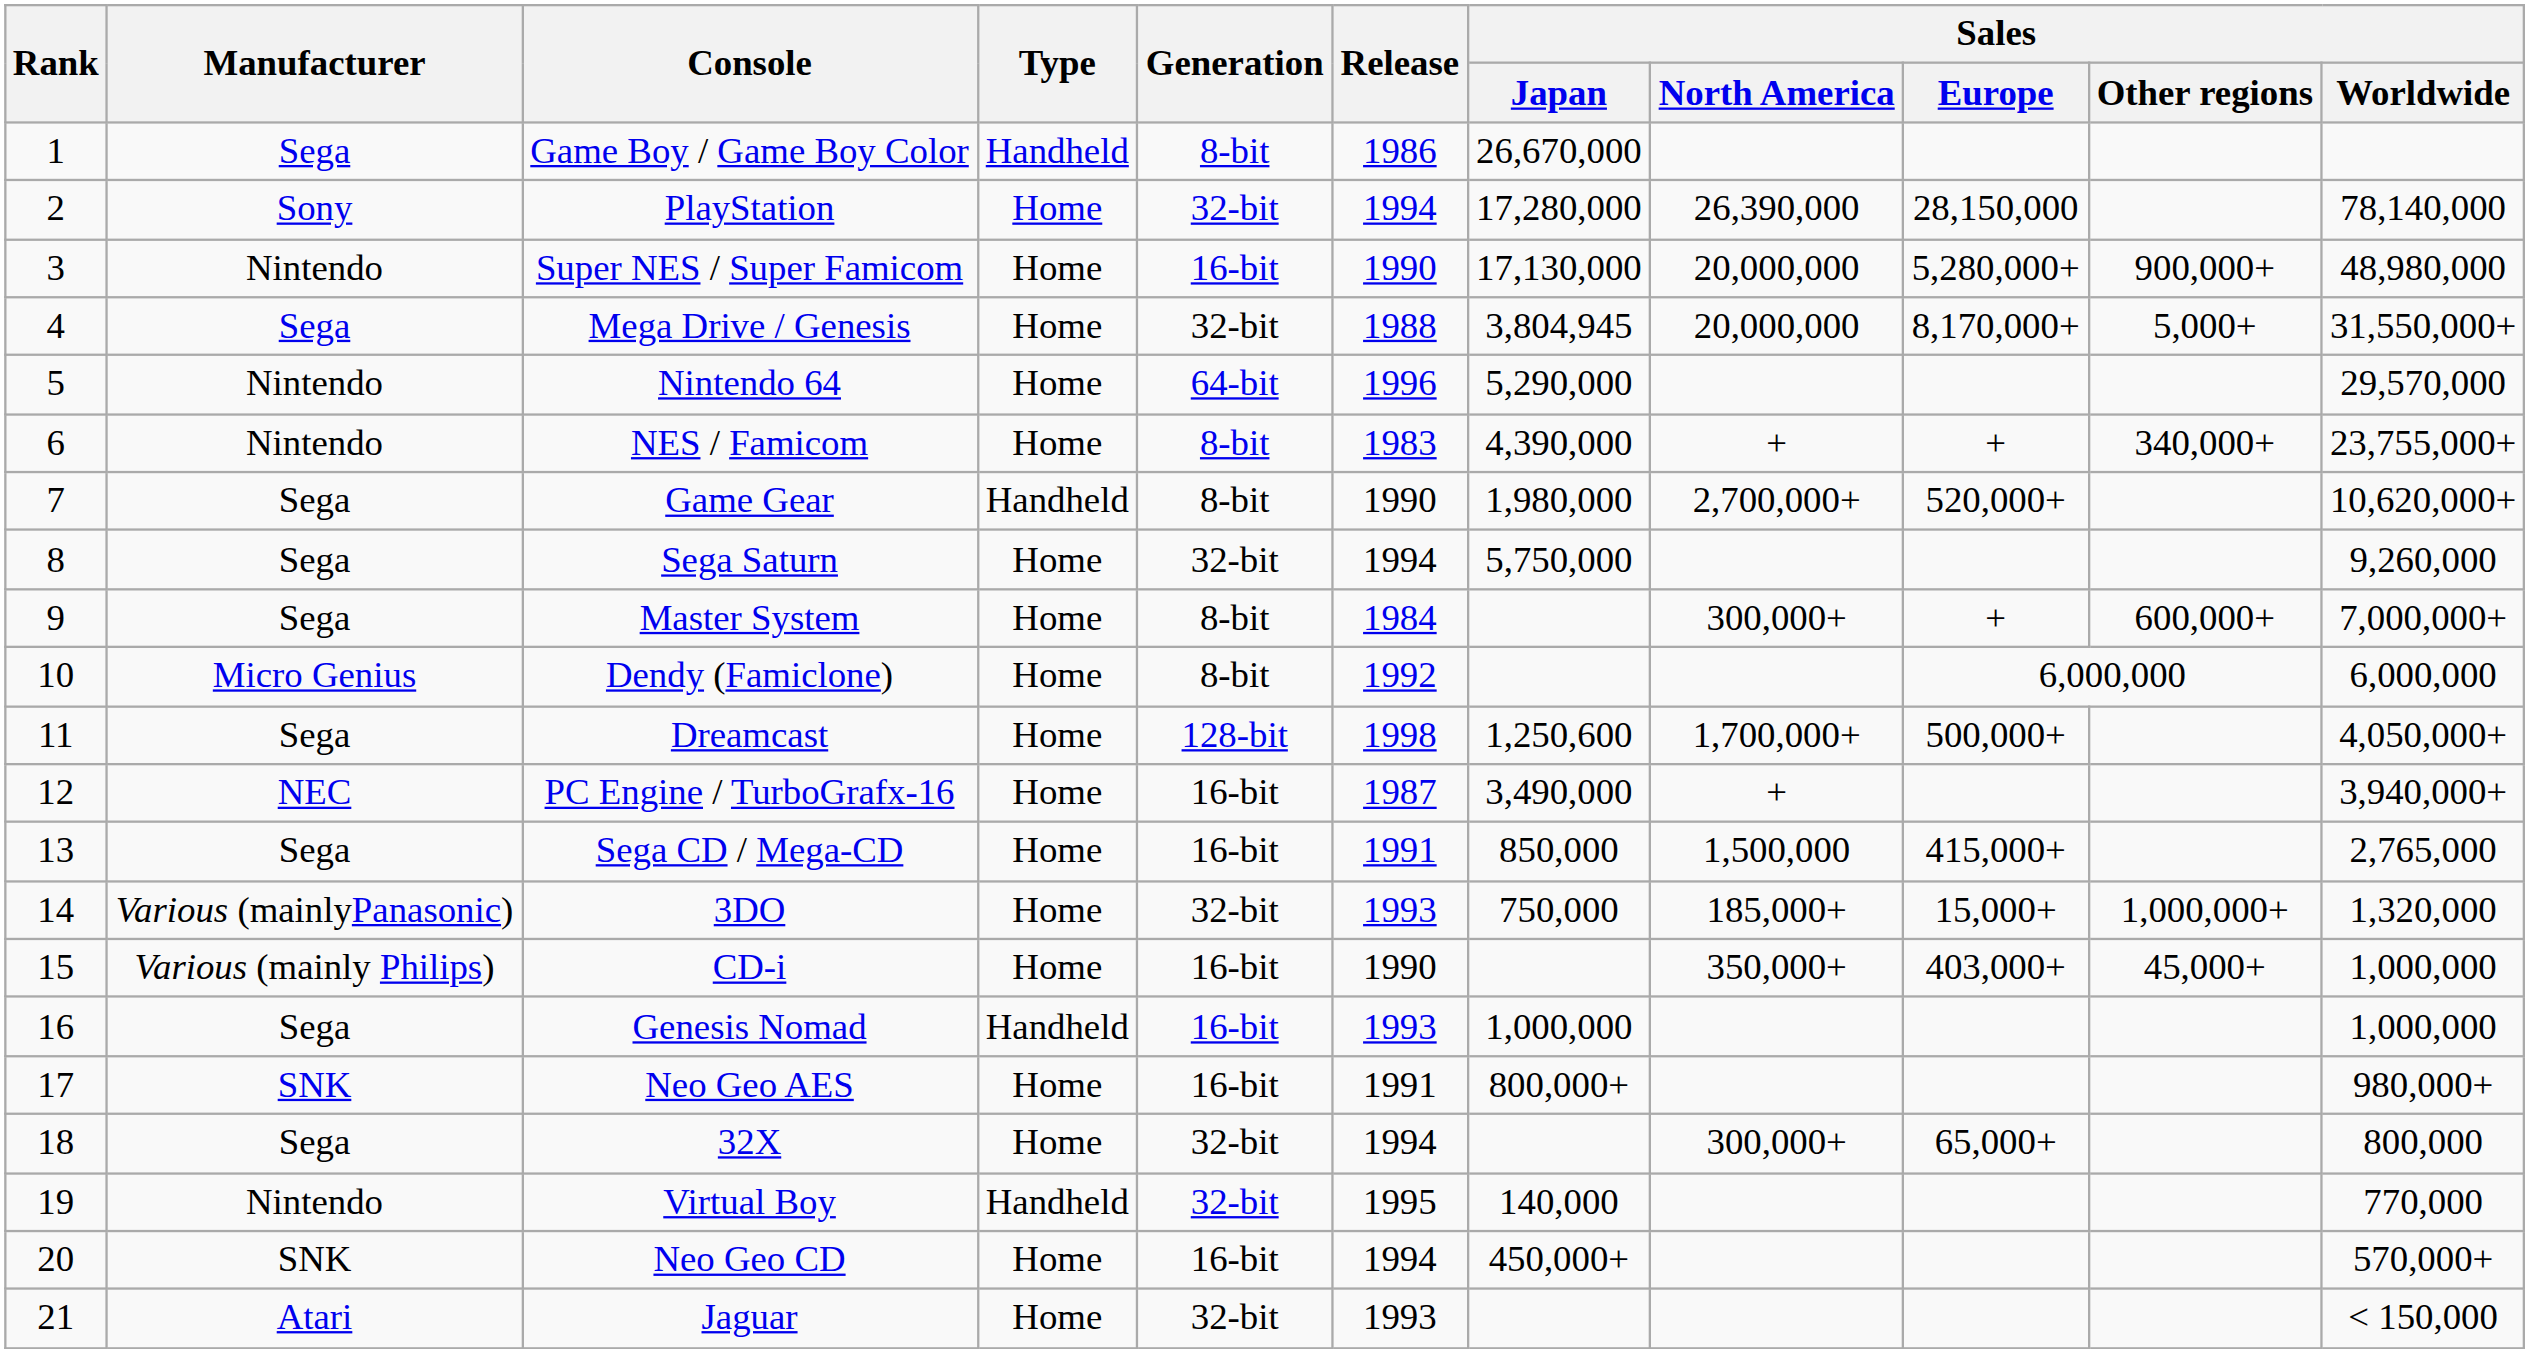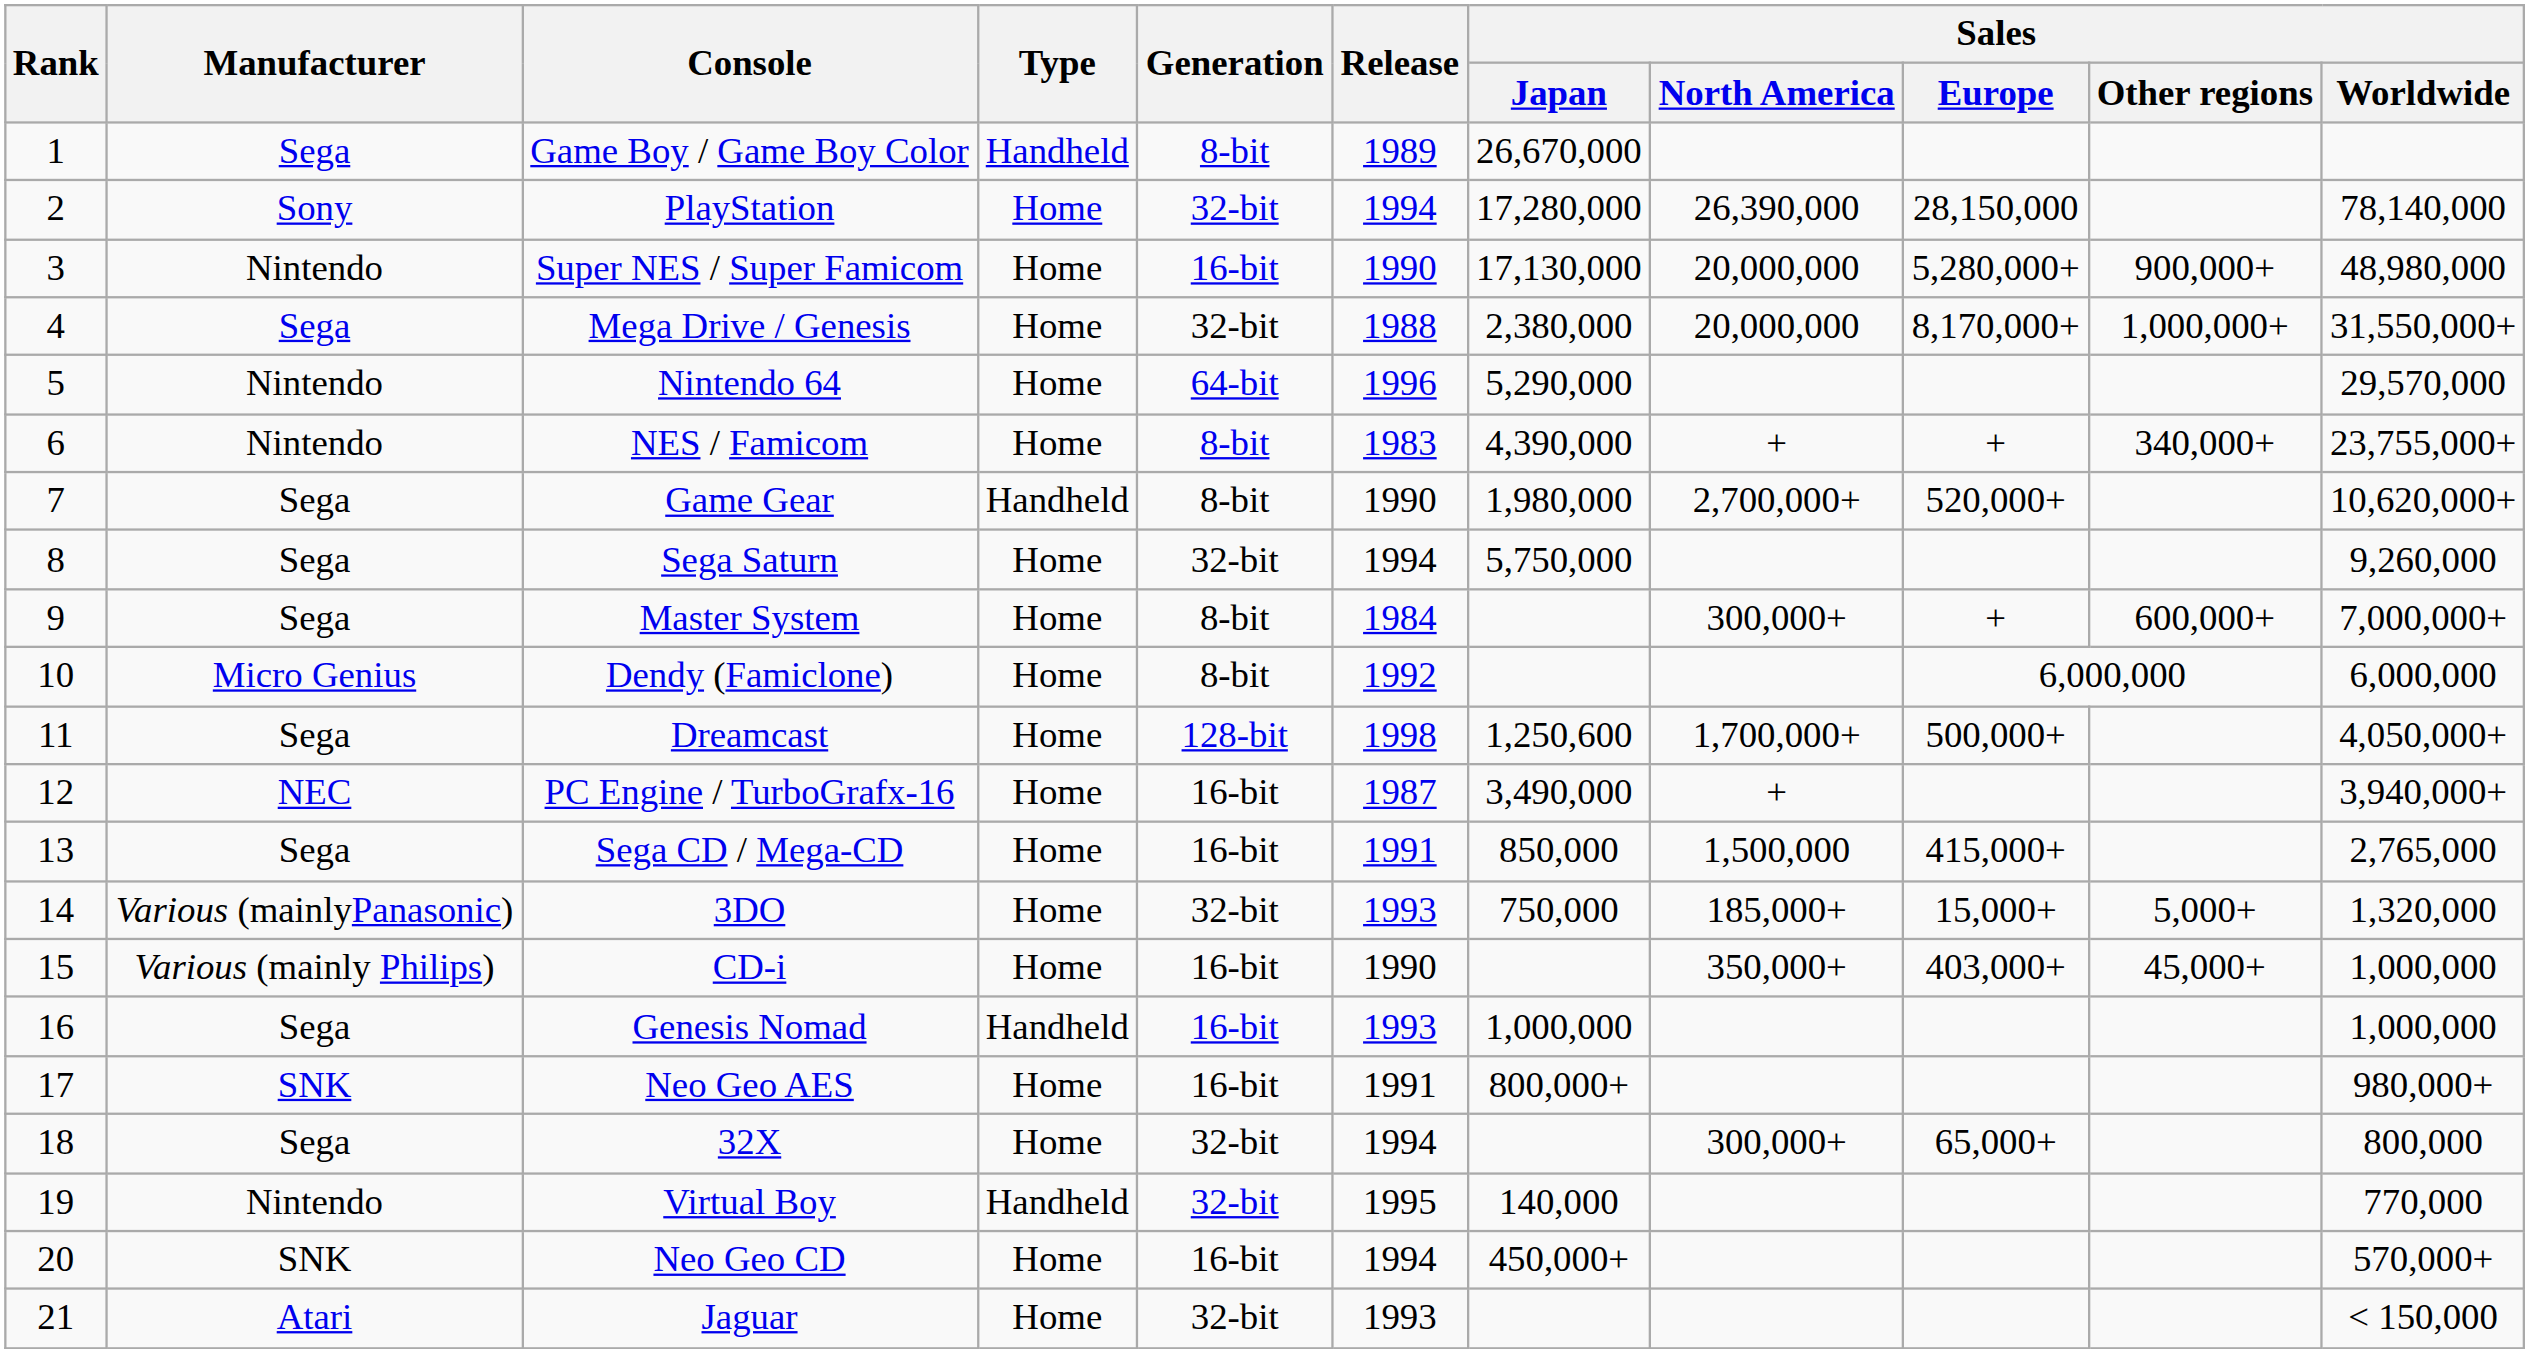Game Boy / Game Boy Color | Release: 1986 -> 1989
Mega Drive / Genesis | Sales / Japan: 3,804,945 -> 2,380,000
Mega Drive / Genesis | Sales / Other regions: 5,000+ -> 1,000,000+
3DO | Sales / Other regions: 1,000,000+ -> 5,000+
